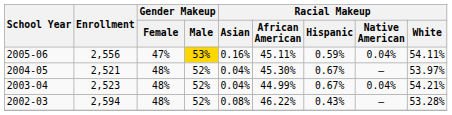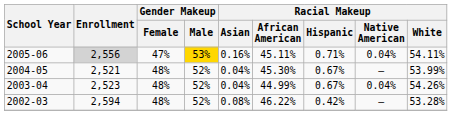2005-06 | Enrollment: no background -> lightgrey background
2005-06 | Racial Makeup / Hispanic: 0.59% -> 0.71%
2004-05 | Racial Makeup / White: 53.97% -> 53.99%
2003-04 | Racial Makeup / White: 54.21% -> 54.26%
2002-03 | Racial Makeup / Hispanic: 0.43% -> 0.42%
